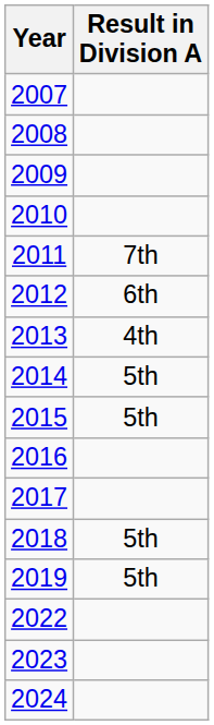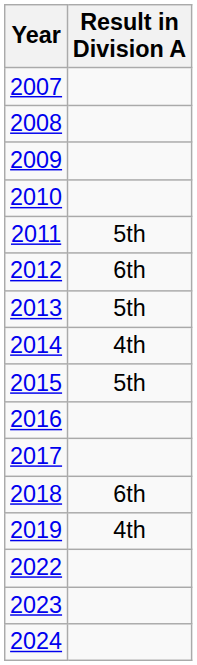2011 | Result in Division A: 7th -> 5th
2013 | Result in Division A: 4th -> 5th
2014 | Result in Division A: 5th -> 4th
2018 | Result in Division A: 5th -> 6th
2019 | Result in Division A: 5th -> 4th
